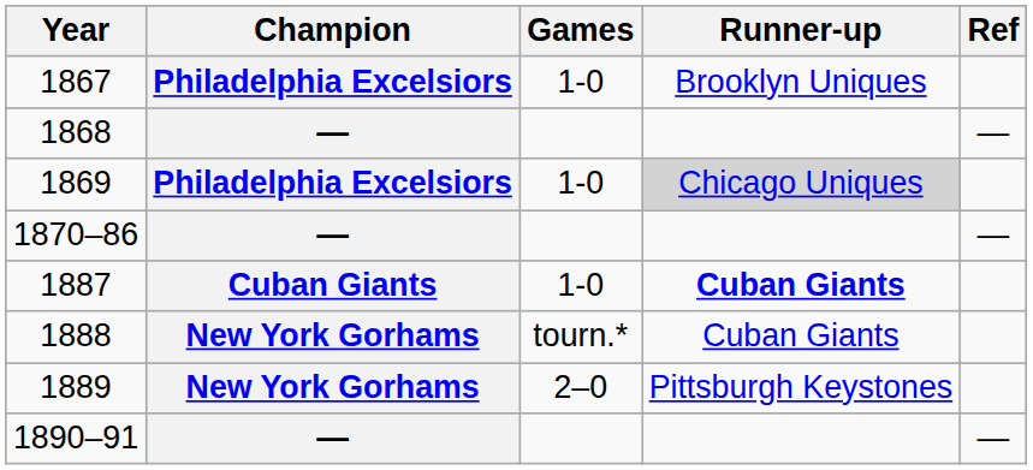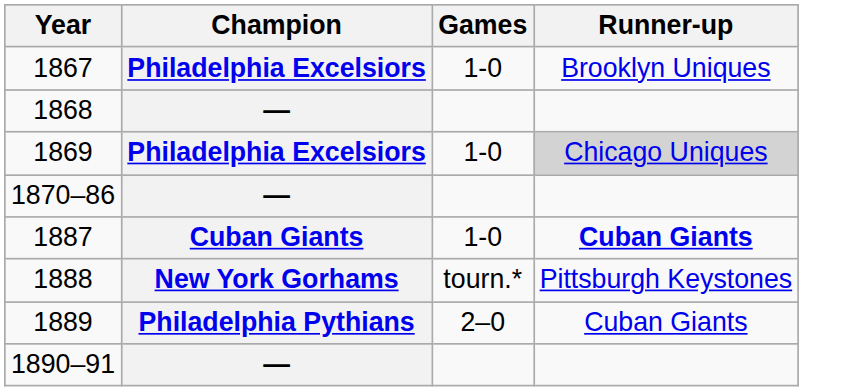- column: Ref | — | — | —
1888 | Runner-up: Cuban Giants -> Pittsburgh Keystones
1889 | Champion: New York Gorhams -> Philadelphia Pythians
1889 | Runner-up: Pittsburgh Keystones -> Cuban Giants
